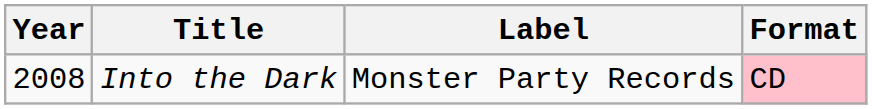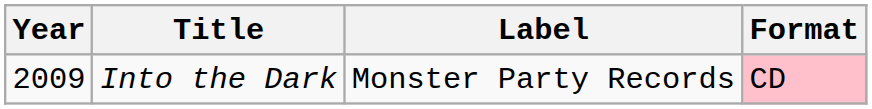Into the Dark | Year: 2008 -> 2009
